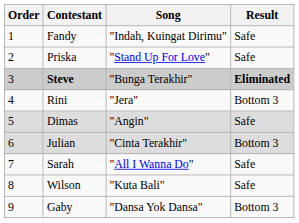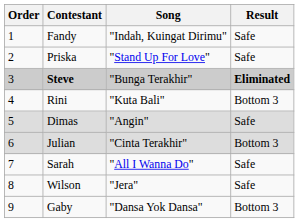Rini | Song: "Jera" -> "Kuta Bali"
Wilson | Song: "Kuta Bali" -> "Jera"
